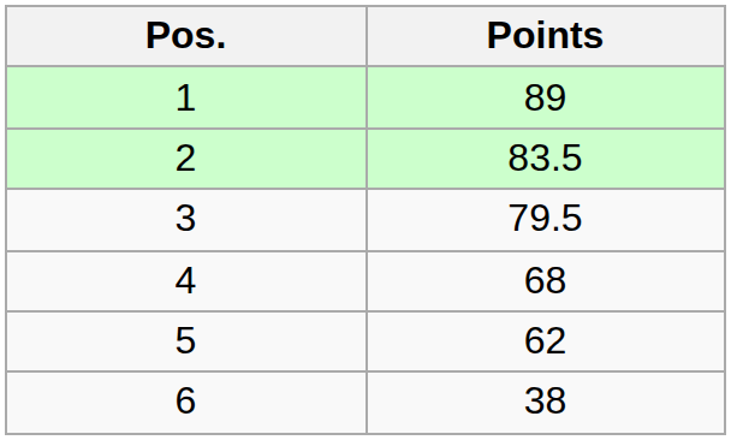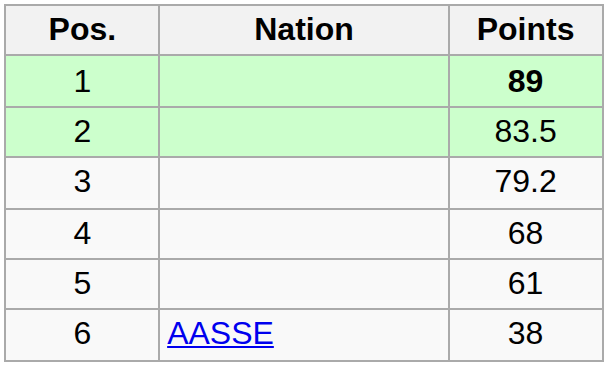+ column: Nation | AASSE
1 | Points: normal -> bold
3 | Points: 79.5 -> 79.2
5 | Points: 62 -> 61
